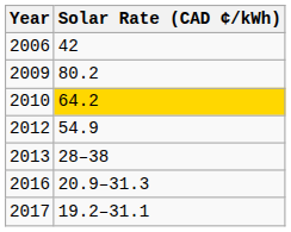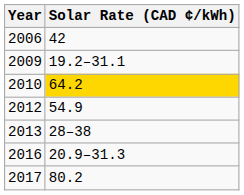2009 | Solar Rate (CAD ¢/kWh): 80.2 -> 19.2–31.1
2017 | Solar Rate (CAD ¢/kWh): 19.2–31.1 -> 80.2
